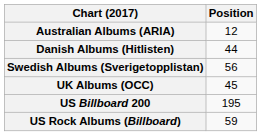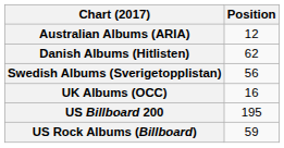Danish Albums (Hitlisten) | Position: 44 -> 62
UK Albums (OCC) | Position: 45 -> 16
